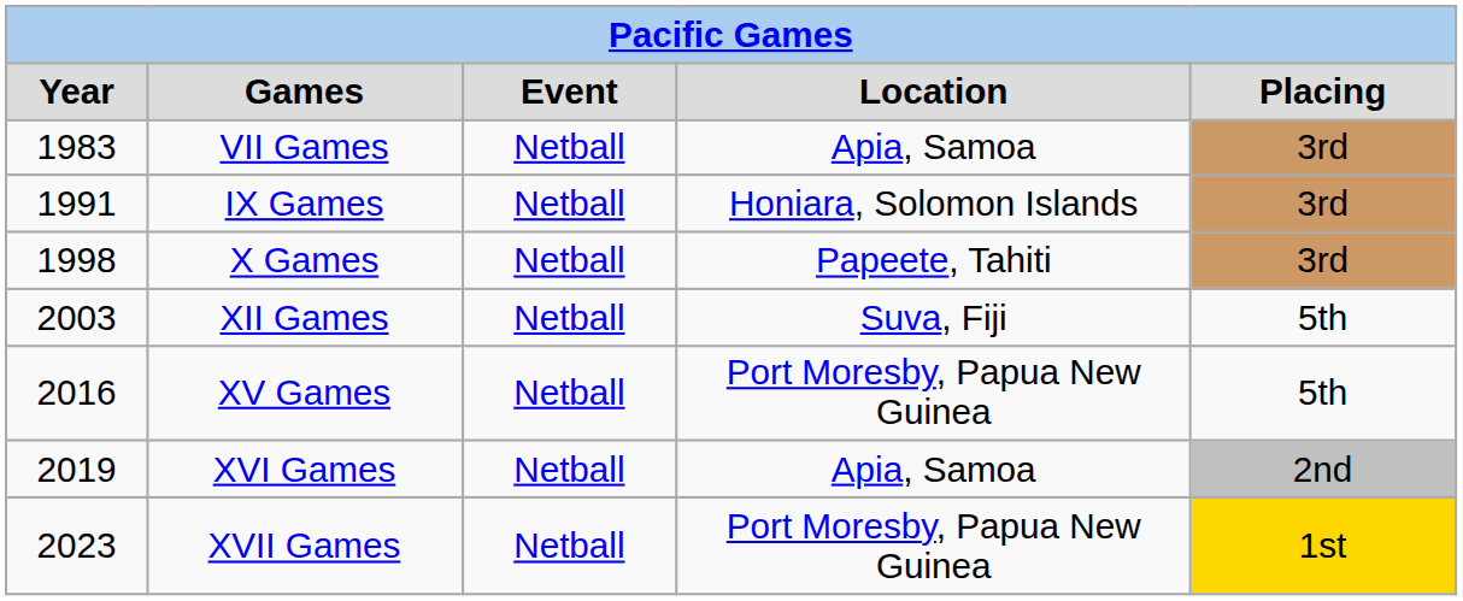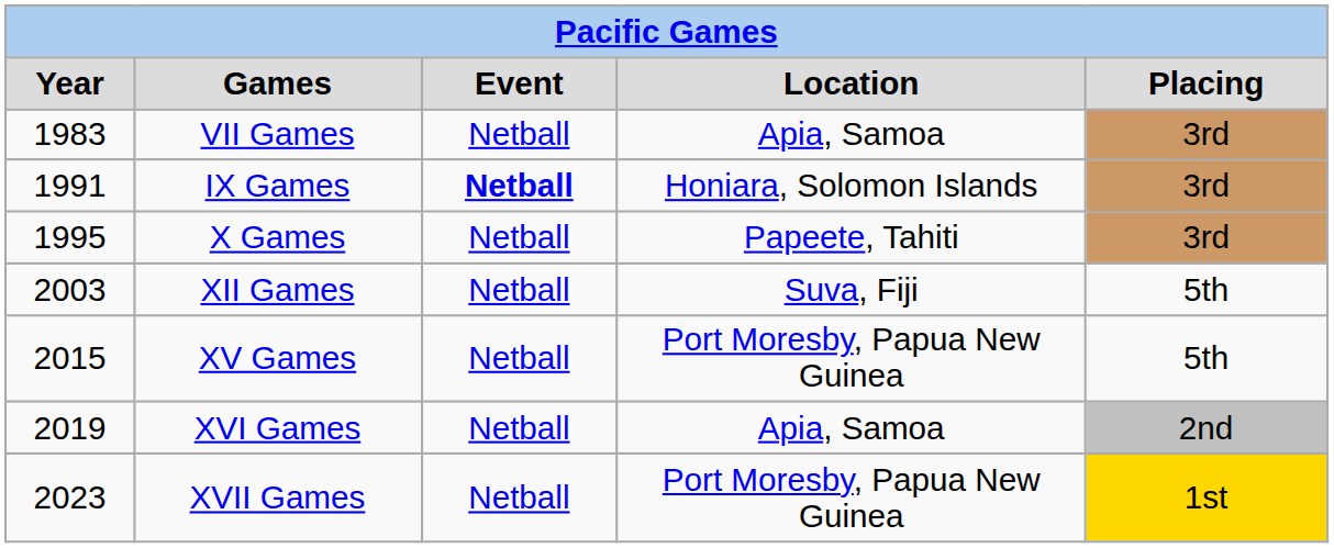IX Games | Event: normal -> bold
X Games | Year: 1998 -> 1995
XV Games | Year: 2016 -> 2015
